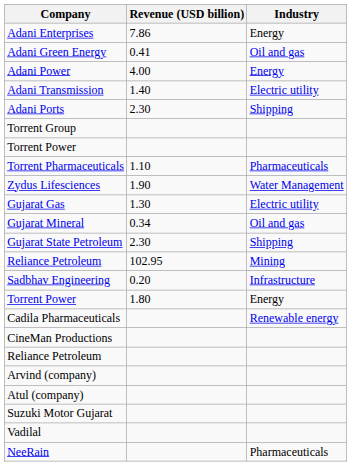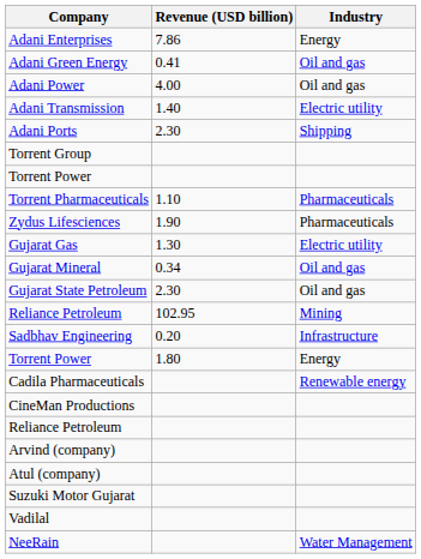Adani Power | Industry: Energy -> Oil and gas
Zydus Lifesciences | Industry: Water Management -> Pharmaceuticals
Gujarat State Petroleum | Industry: Shipping -> Oil and gas
NeeRain | Industry: Pharmaceuticals -> Water Management
